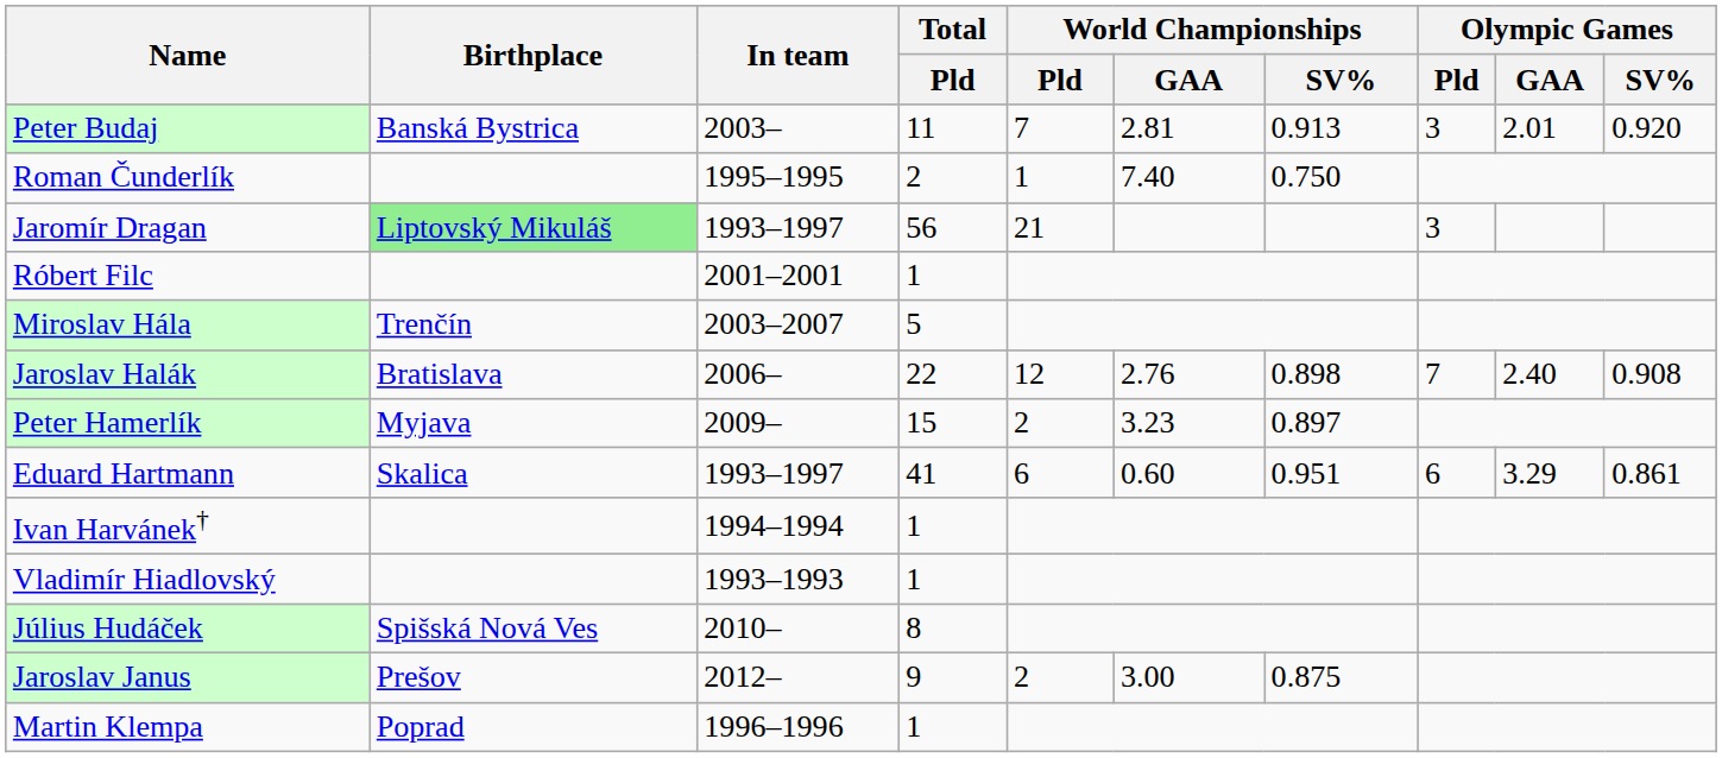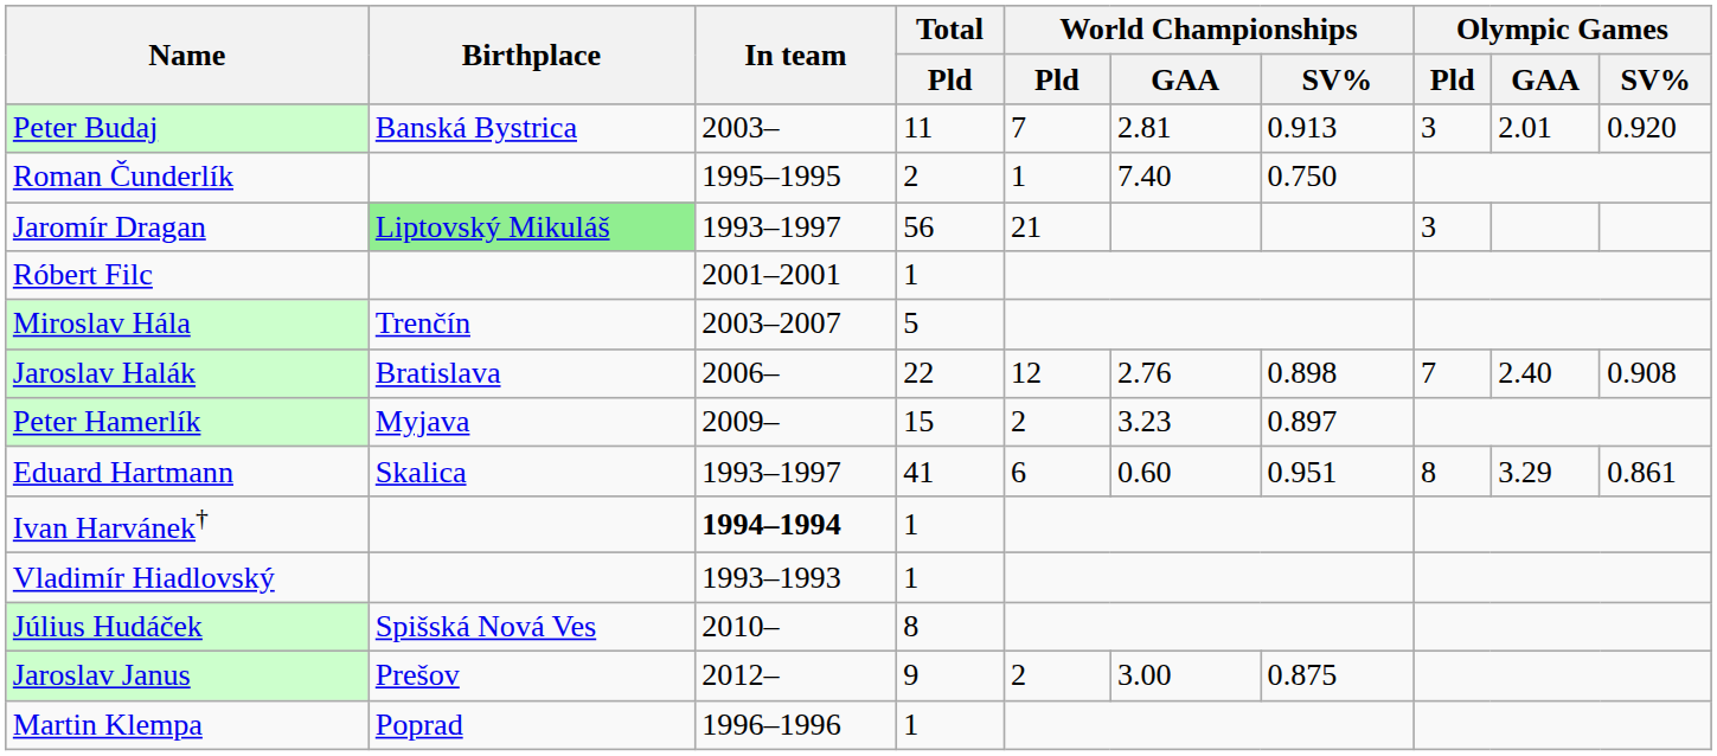Eduard Hartmann | Olympic Games / Pld: 6 -> 8
Ivan Harvánek† | In team: normal -> bold
